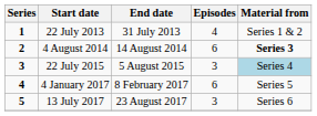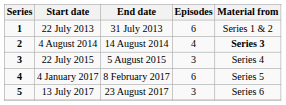22 July 2013 | Episodes: 4 -> 6
4 August 2014 | Episodes: 6 -> 4
22 July 2015 | Material from: lightblue background -> no background
